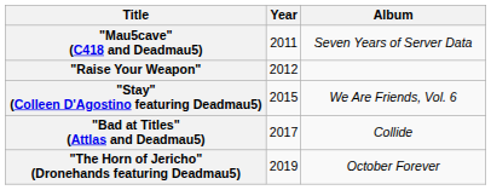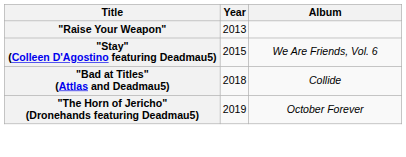- row: "Mau5cave" (C418 and Deadmau5) | 2011 | Seven Years of Server Data
"Raise Your Weapon" | Year: 2012 -> 2013
"Bad at Titles" (Attlas and Deadmau5) | Year: 2017 -> 2018
